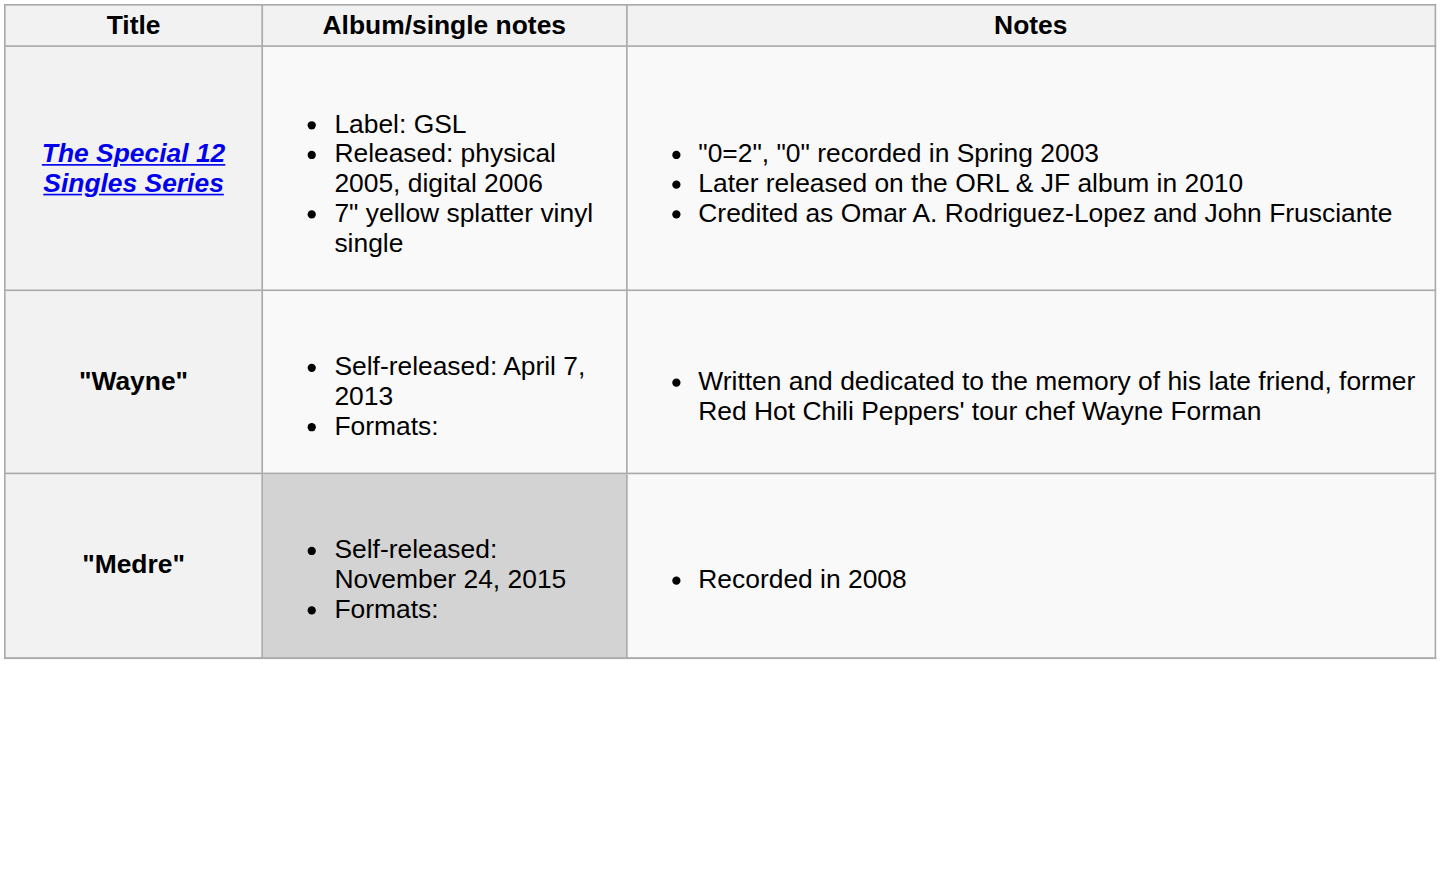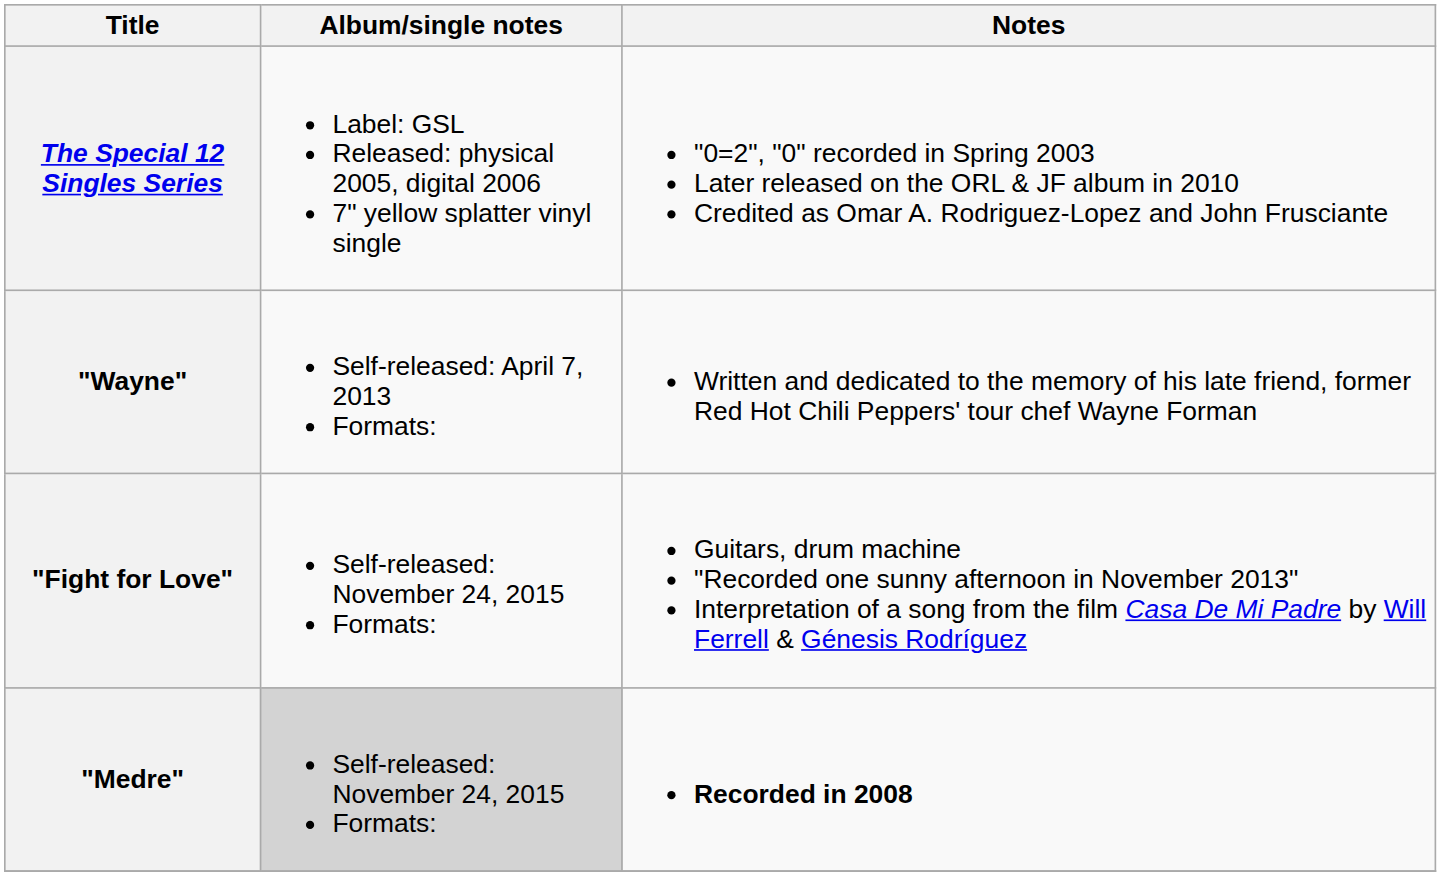+ row: "Fight for Love" | Self-released: November 24, 2015 Formats: | Guitars, drum machine "Recorded one sunny afternoon in November 2013" Interpretation of a song from the film Casa De Mi Padre by Will Ferrell & Génesis Rodríguez
"Medre" | Notes: normal -> bold
